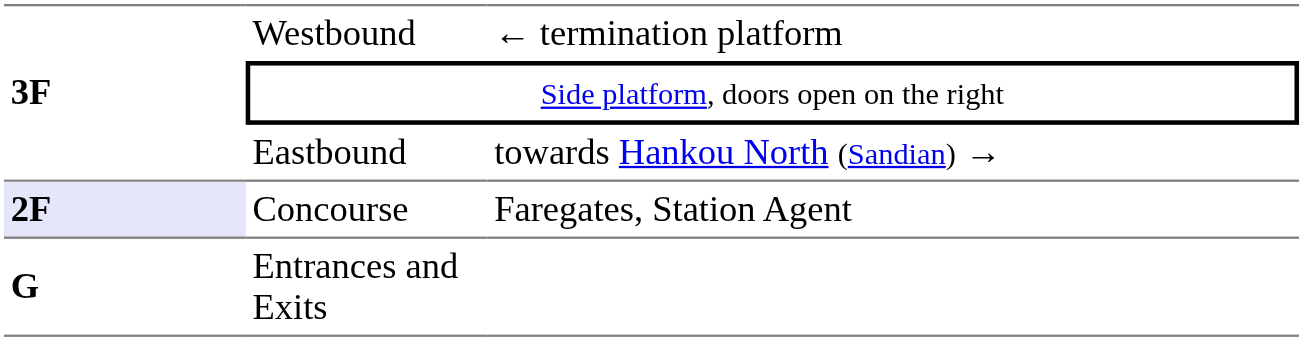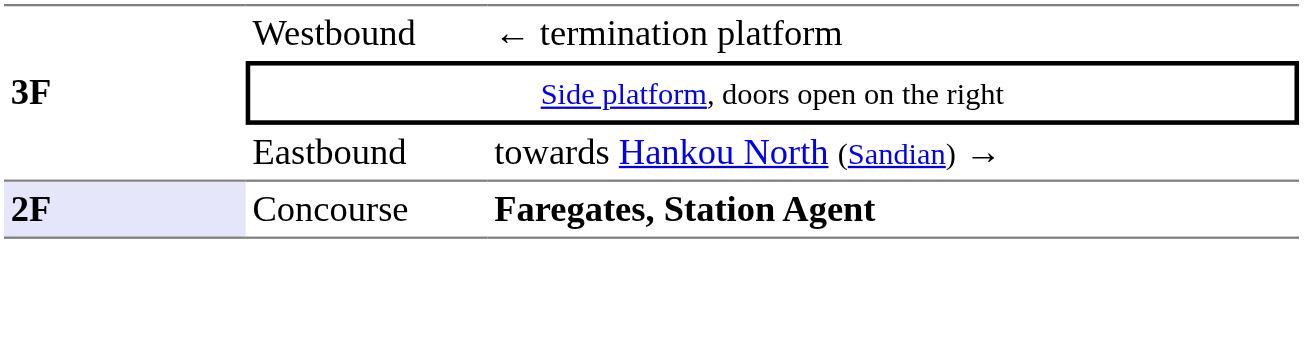Concourse | column 3: normal -> bold
- row: G | Entrances and Exits
